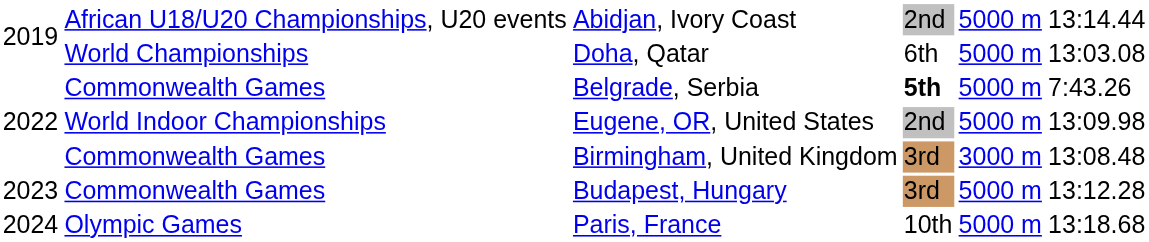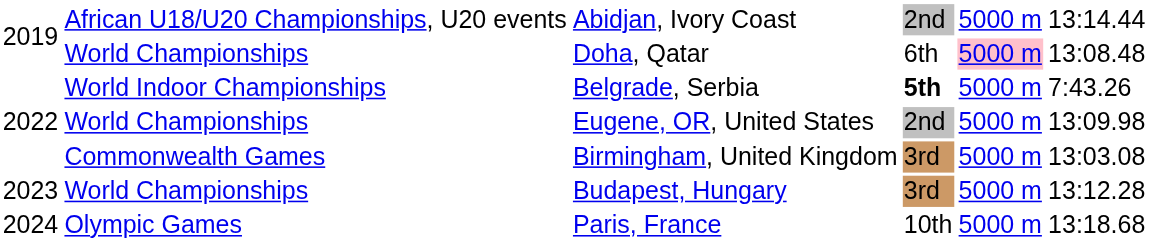Doha, Qatar | column 5: no background -> pink background
Doha, Qatar | column 6: 13:03.08 -> 13:08.48
Belgrade, Serbia | column 2: Commonwealth Games -> World Indoor Championships
Eugene, OR, United States | column 2: World Indoor Championships -> World Championships
Birmingham, United Kingdom | column 5: 3000 m -> 5000 m
Birmingham, United Kingdom | column 6: 13:08.48 -> 13:03.08
Budapest, Hungary | column 2: Commonwealth Games -> World Championships
